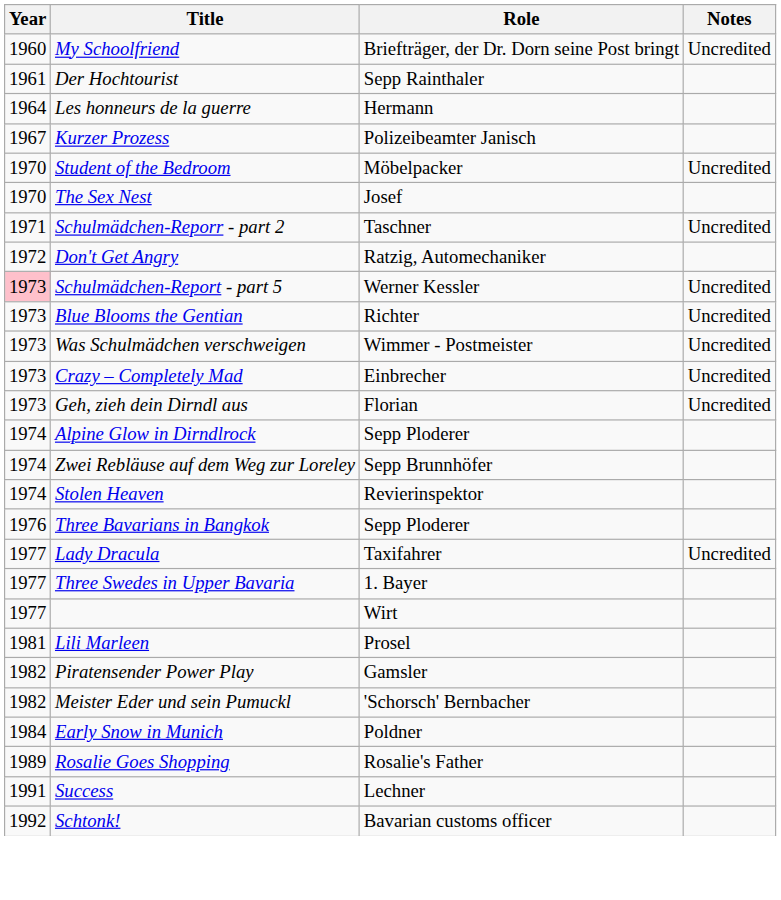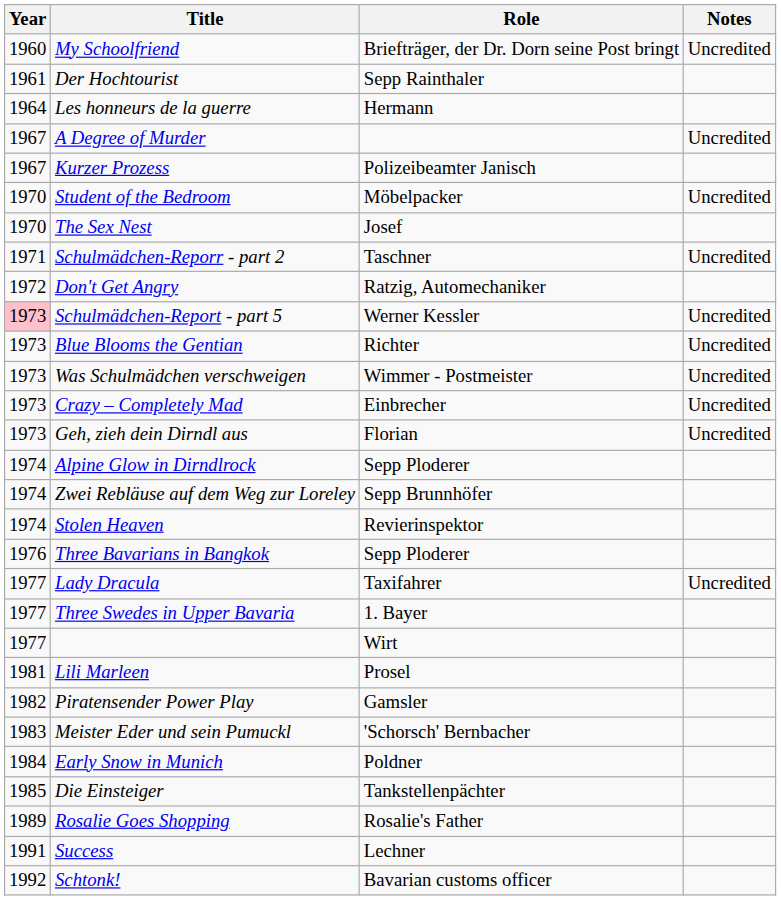+ row: 1967 | A Degree of Murder | Uncredited
Meister Eder und sein Pumuckl | Year: 1982 -> 1983
+ row: 1985 | Die Einsteiger | Tankstellenpächter
